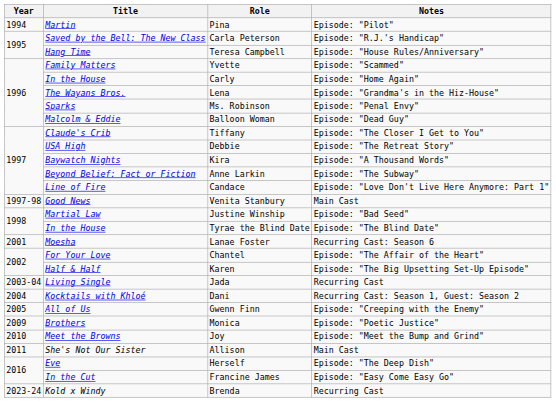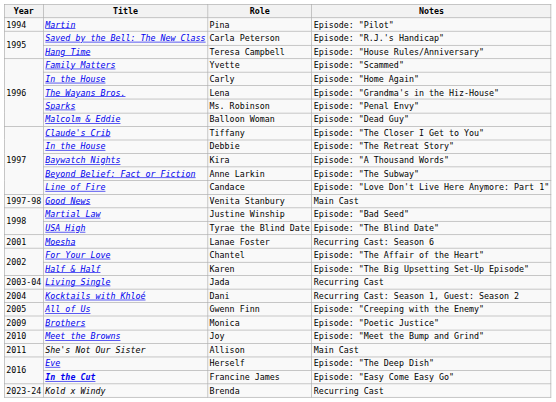Debbie | Title: USA High -> In the House
Tyrae the Blind Date | Title: In the House -> USA High
Francine James | Title: normal -> bold
